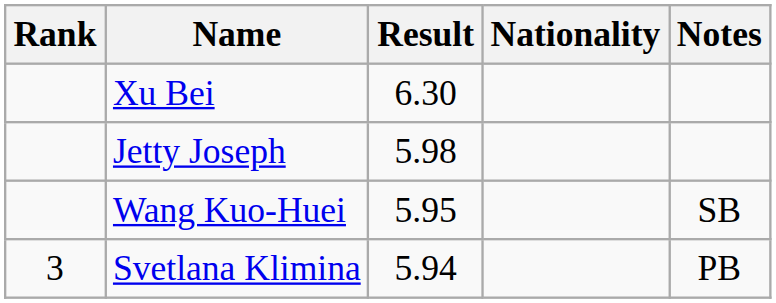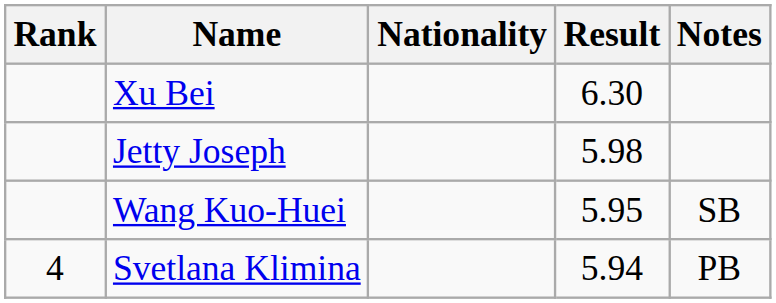columns swapped: Nationality <-> Result
Svetlana Klimina | Rank: 3 -> 4
